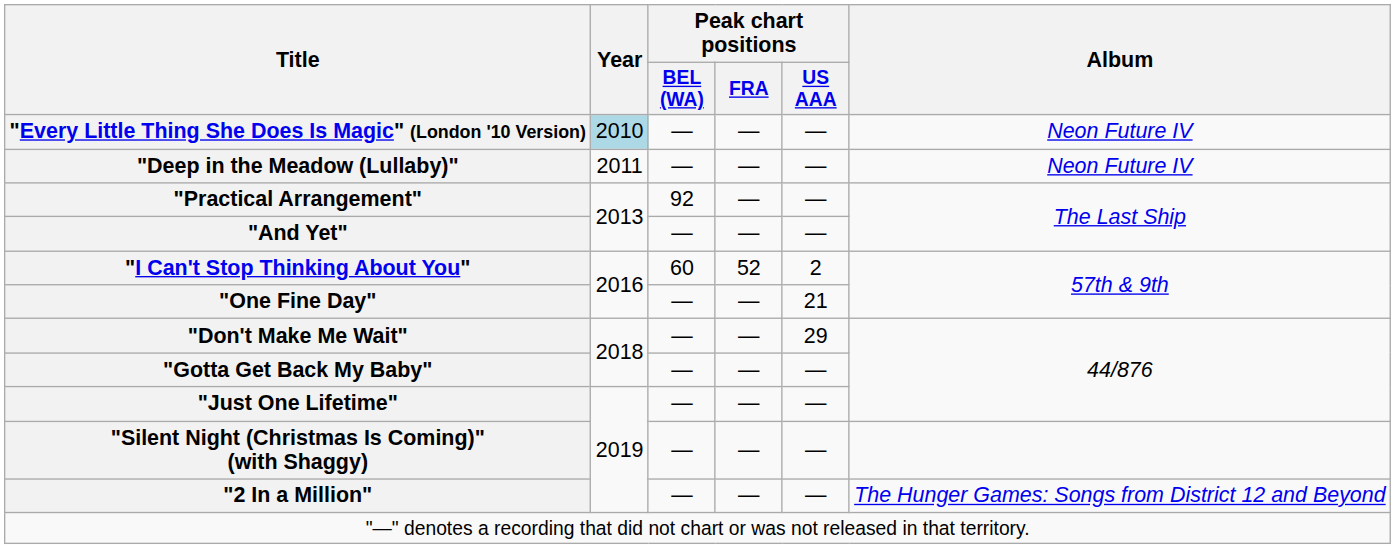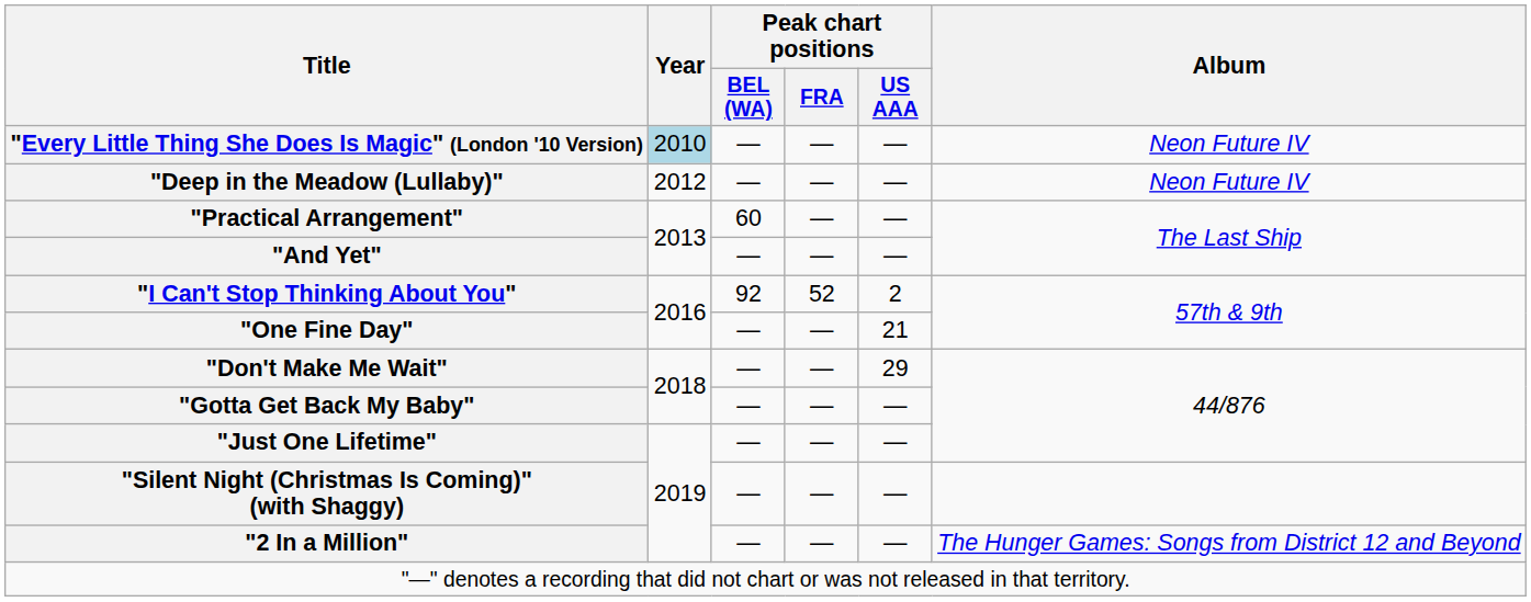"Deep in the Meadow (Lullaby)" | Year: 2011 -> 2012
"Practical Arrangement" | Peak chart positions / BEL (WA): 92 -> 60
"I Can't Stop Thinking About You" | Peak chart positions / BEL (WA): 60 -> 92
